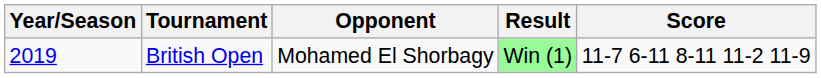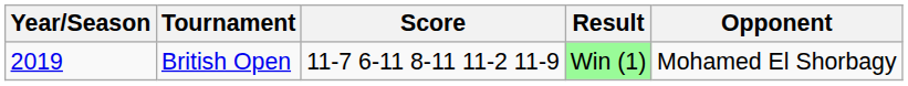columns swapped: Opponent <-> Score
